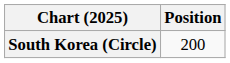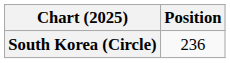South Korea (Circle) | Position: 200 -> 236
